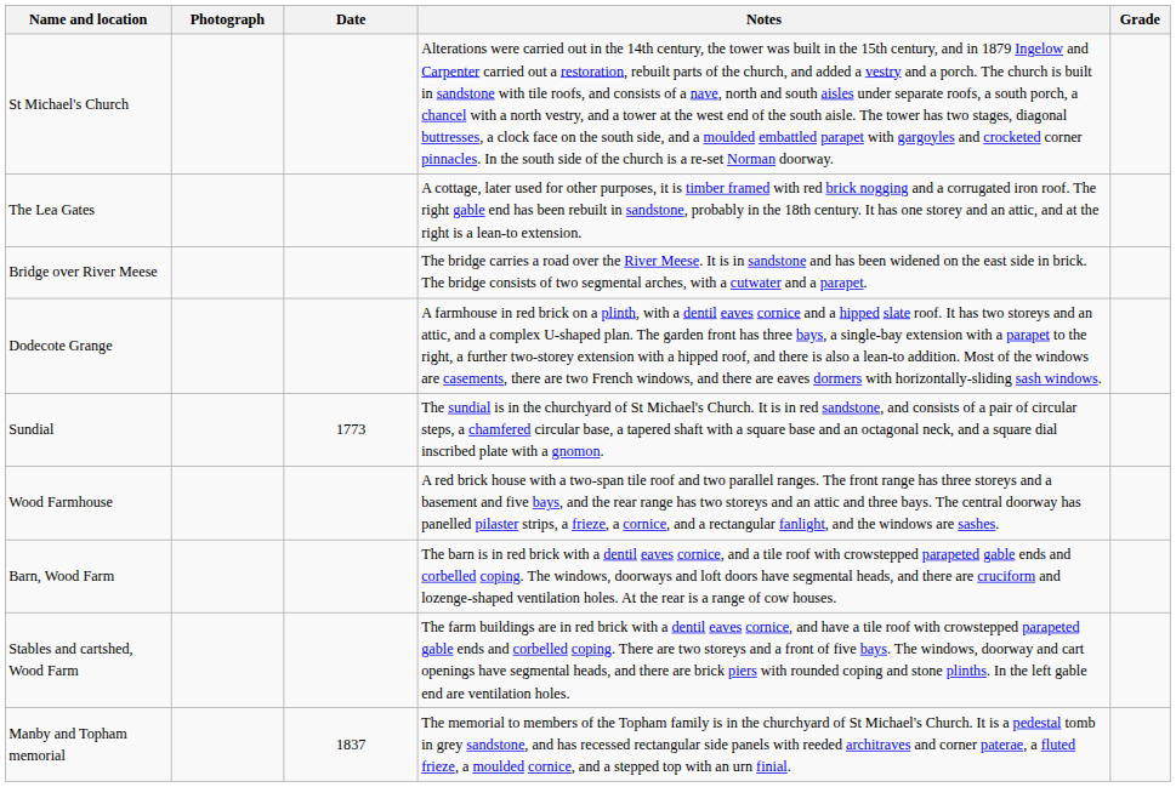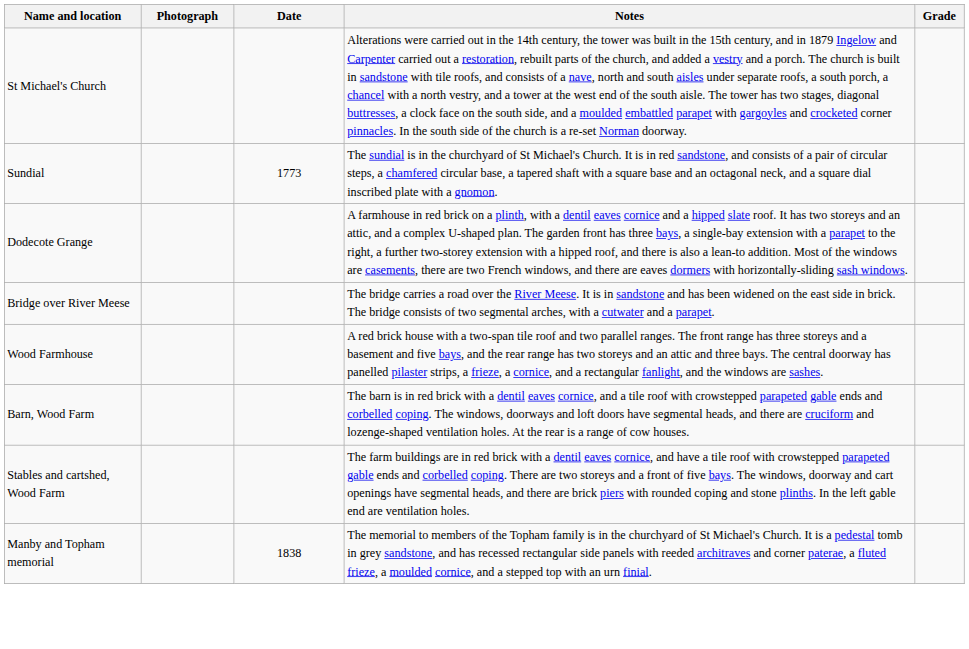- row: The Lea Gates | A cottage, later used for other purposes, it is timber framed with red brick nogging and a corrugated iron roof. The right gable end has been rebuilt in sandstone, probably in the 18th century. It has one storey and an attic, and at the right is a lean-to extension.
rows swapped: Bridge over River Meese <-> Sundial
Manby and Topham memorial | Date: 1837 -> 1838
